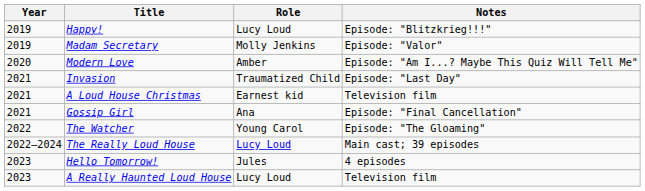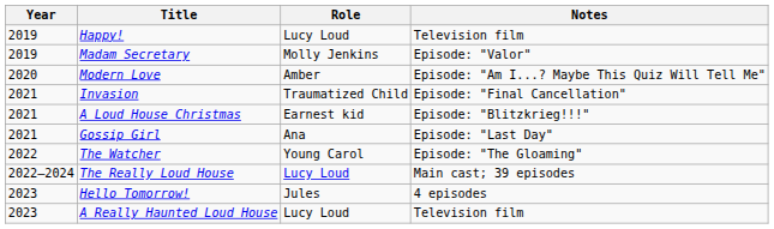Happy! | Notes: Episode: "Blitzkrieg!!!" -> Television film
Invasion | Notes: Episode: "Last Day" -> Episode: "Final Cancellation"
A Loud House Christmas | Notes: Television film -> Episode: "Blitzkrieg!!!"
Gossip Girl | Notes: Episode: "Final Cancellation" -> Episode: "Last Day"
